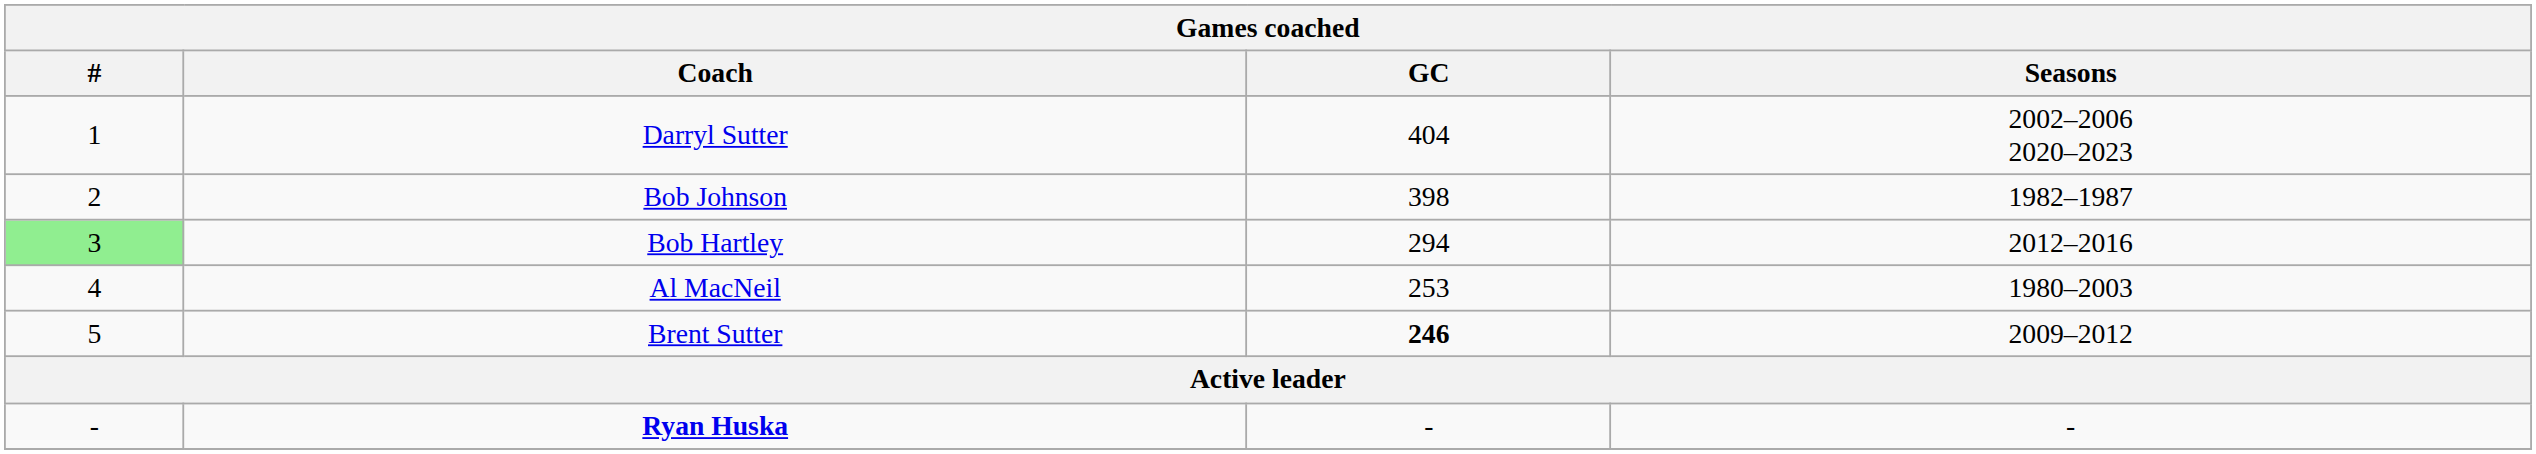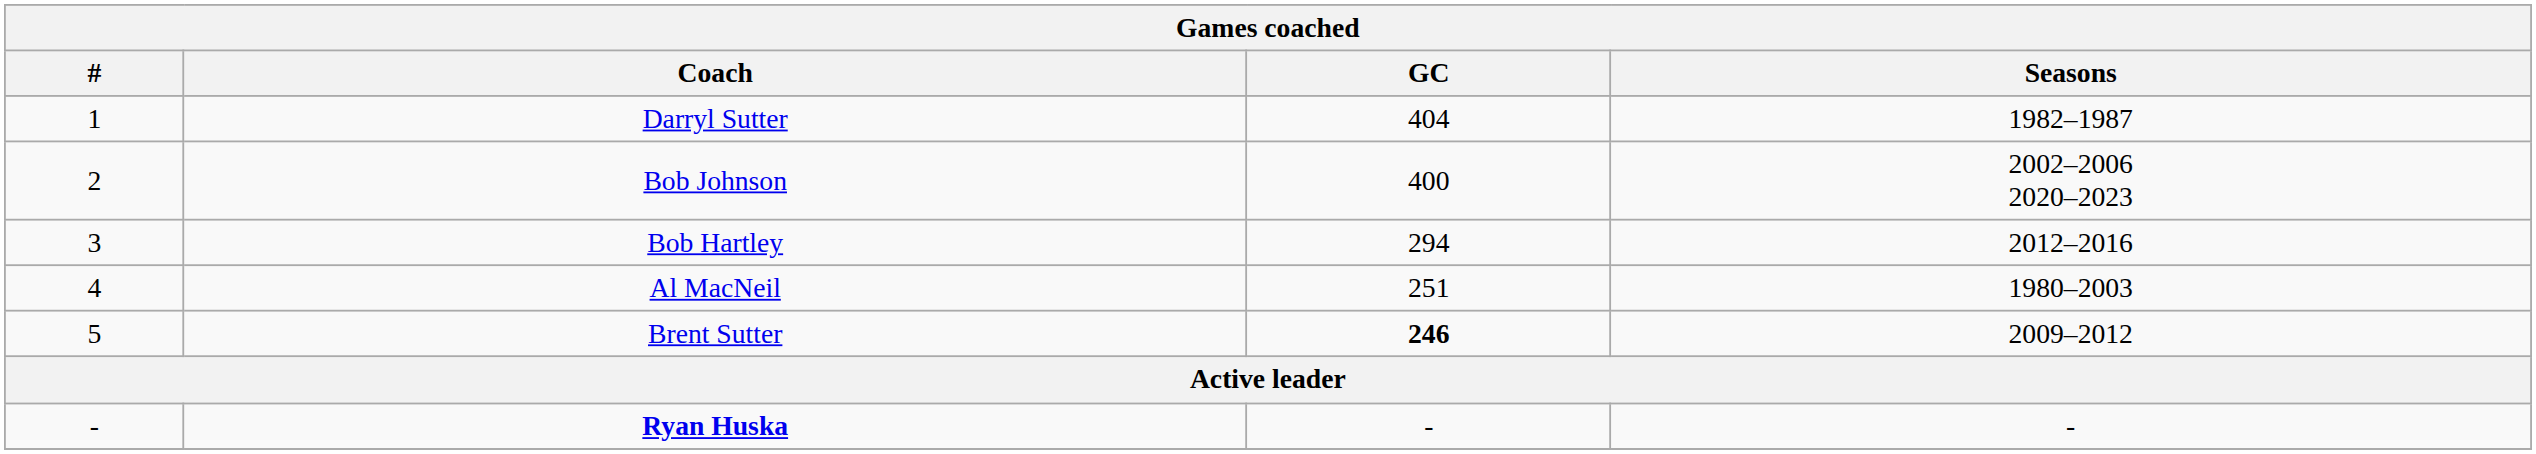Darryl Sutter | Seasons: 2002–2006 2020–2023 -> 1982–1987
Bob Johnson | GC: 398 -> 400
Bob Johnson | Seasons: 1982–1987 -> 2002–2006 2020–2023
Bob Hartley | #: lightgreen background -> no background
Al MacNeil | GC: 253 -> 251
